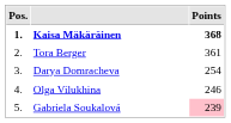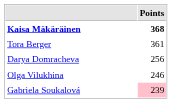- column: Pos. | 1. | 2. | 3. | 4. | 5.
Darya Domracheva | Points: 254 -> 256
